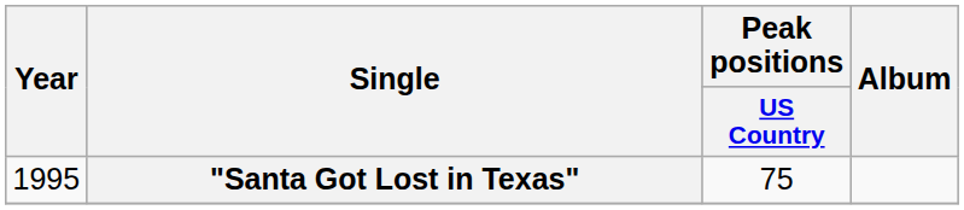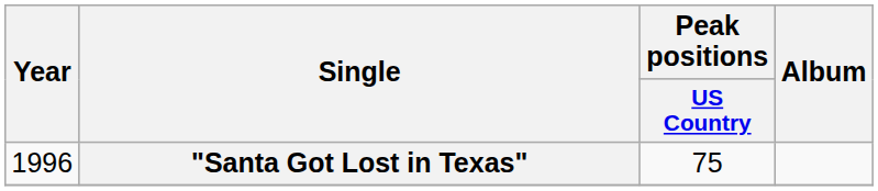"Santa Got Lost in Texas" | Year: 1995 -> 1996
